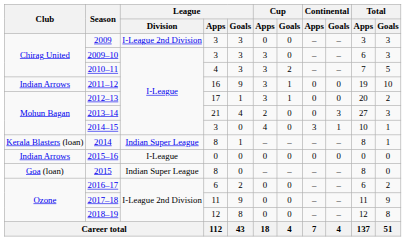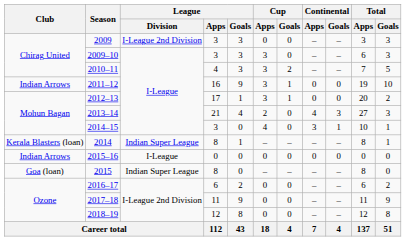2013–14 | Continental / Apps: 0 -> 4
